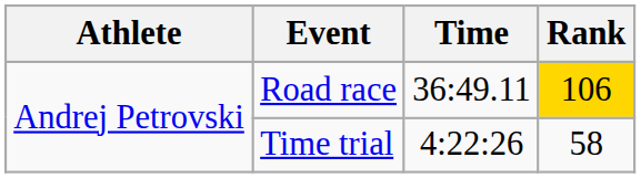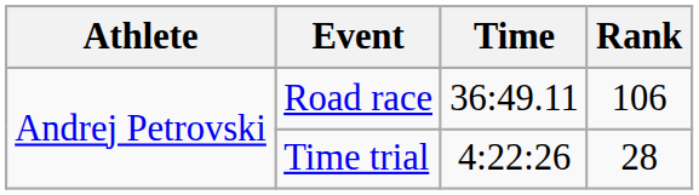Road race | Rank: gold background -> no background
Time trial | Rank: 58 -> 28
